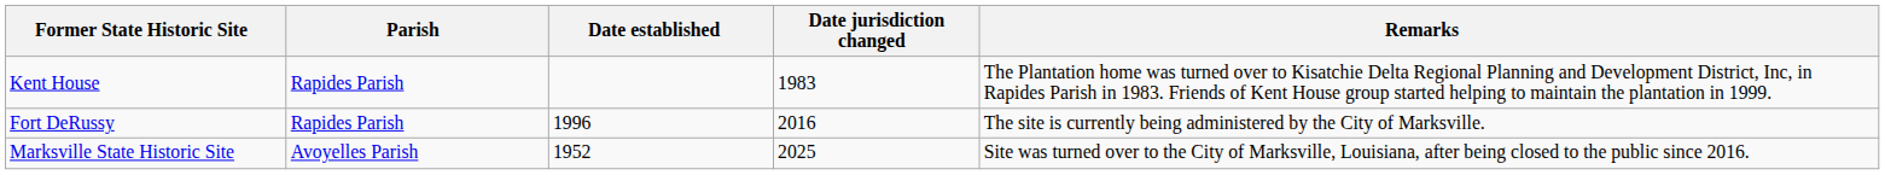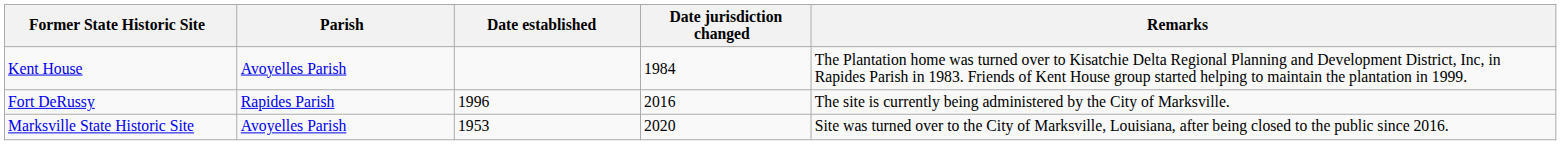Kent House | Parish: Rapides Parish -> Avoyelles Parish
Kent House | Date jurisdiction changed: 1983 -> 1984
Marksville State Historic Site | Date established: 1952 -> 1953
Marksville State Historic Site | Date jurisdiction changed: 2025 -> 2020
